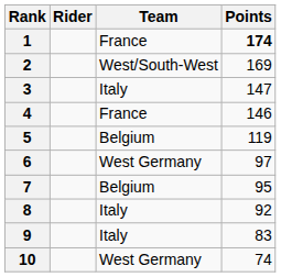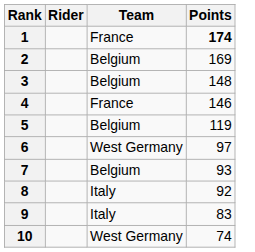2 | Team: West/South-West -> Belgium
3 | Team: Italy -> Belgium
3 | Points: 147 -> 148
7 | Points: 95 -> 93
